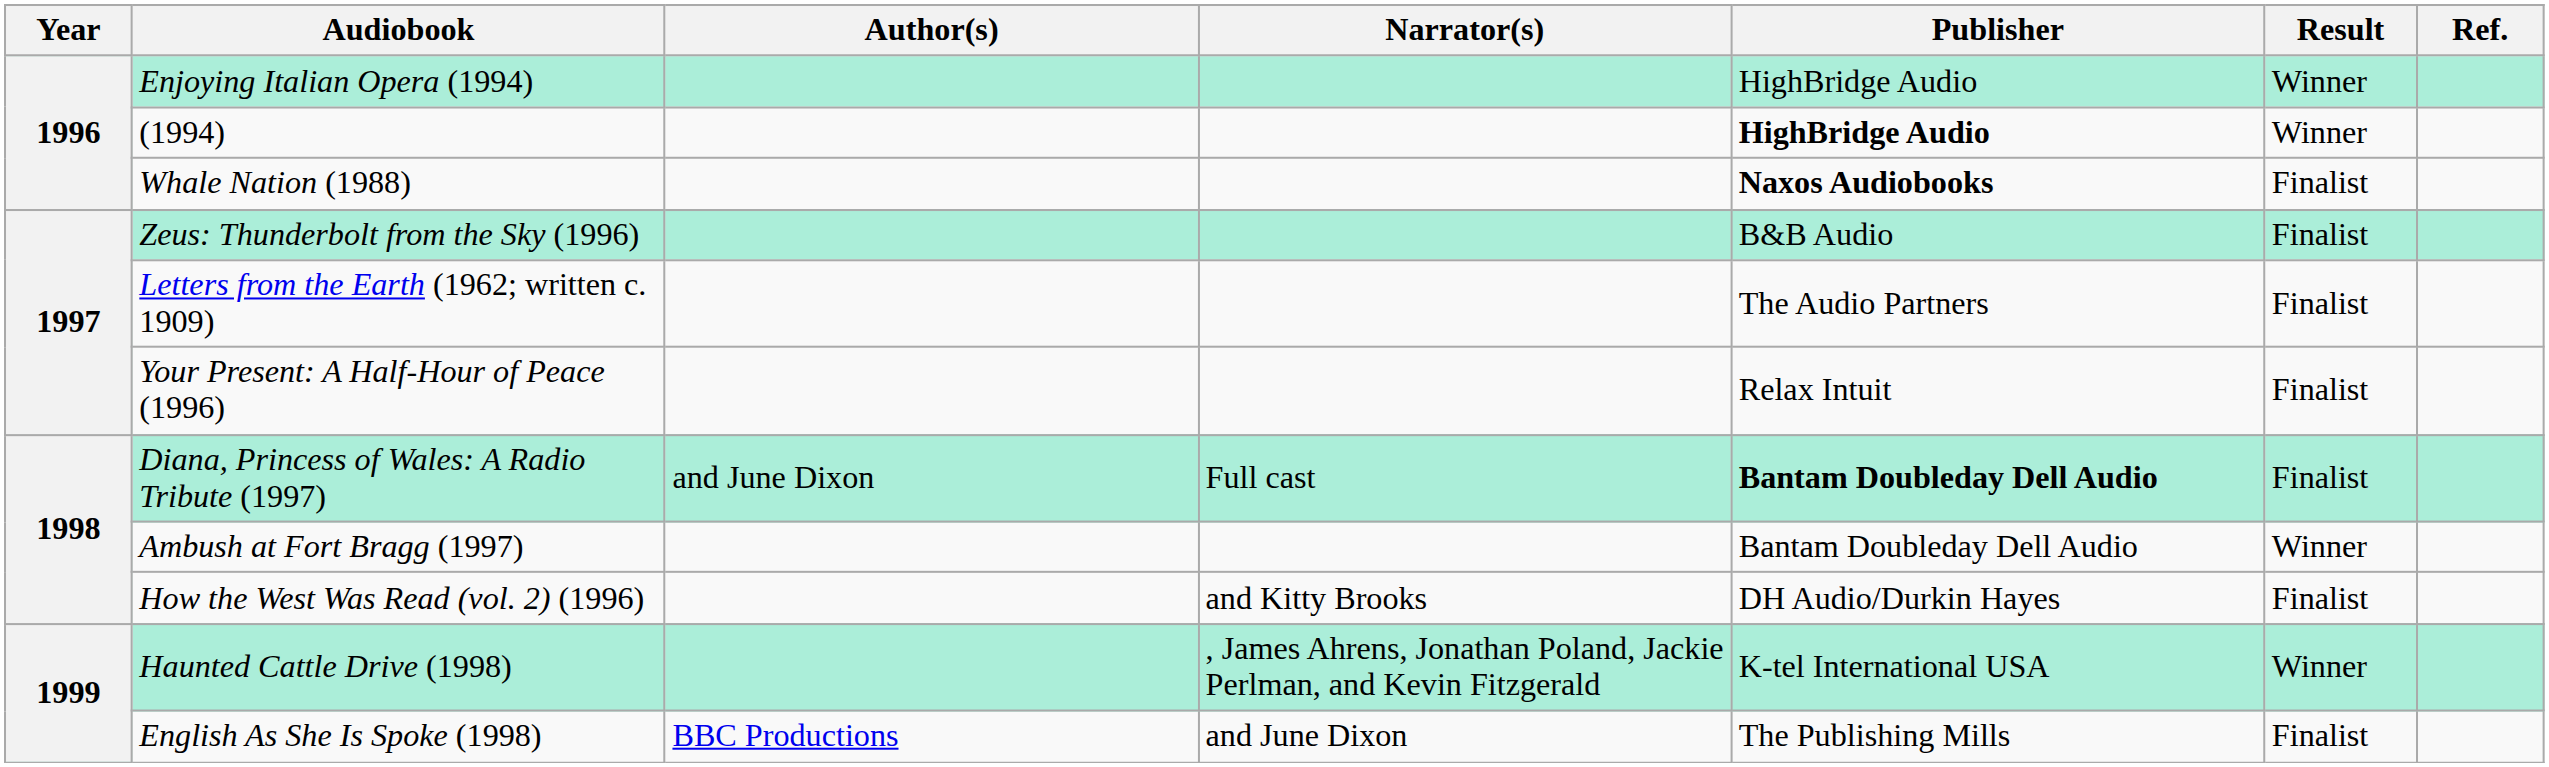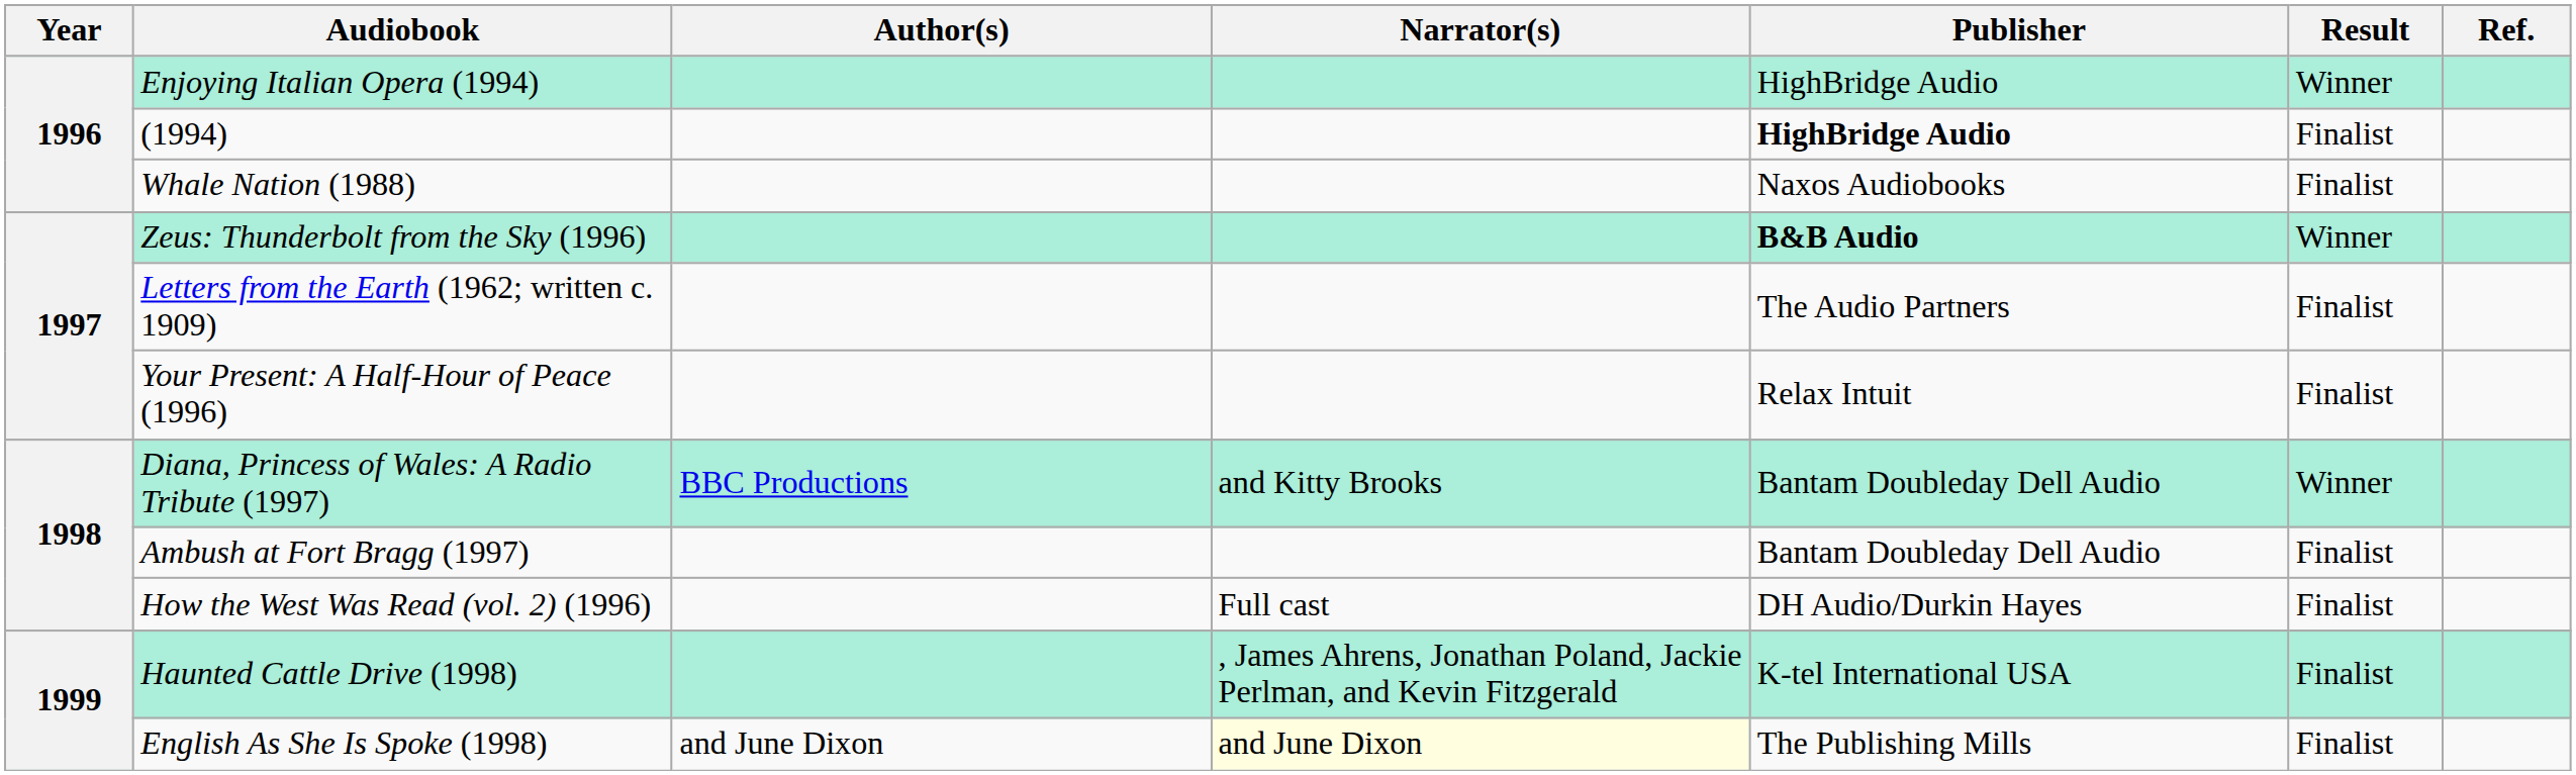(1994) | Result: Winner -> Finalist
Whale Nation (1988) | Publisher: bold -> normal
Zeus: Thunderbolt from the Sky (1996) | Publisher: normal -> bold
Zeus: Thunderbolt from the Sky (1996) | Result: Finalist -> Winner
Diana, Princess of Wales: A Radio Tribute (1997) | Author(s): and June Dixon -> BBC Productions
Diana, Princess of Wales: A Radio Tribute (1997) | Narrator(s): Full cast -> and Kitty Brooks
Diana, Princess of Wales: A Radio Tribute (1997) | Publisher: bold -> normal
Diana, Princess of Wales: A Radio Tribute (1997) | Result: Finalist -> Winner
Ambush at Fort Bragg (1997) | Result: Winner -> Finalist
How the West Was Read (vol. 2) (1996) | Narrator(s): and Kitty Brooks -> Full cast
Haunted Cattle Drive (1998) | Result: Winner -> Finalist
English As She Is Spoke (1998) | Author(s): BBC Productions -> and June Dixon
English As She Is Spoke (1998) | Narrator(s): no background -> lightyellow background
